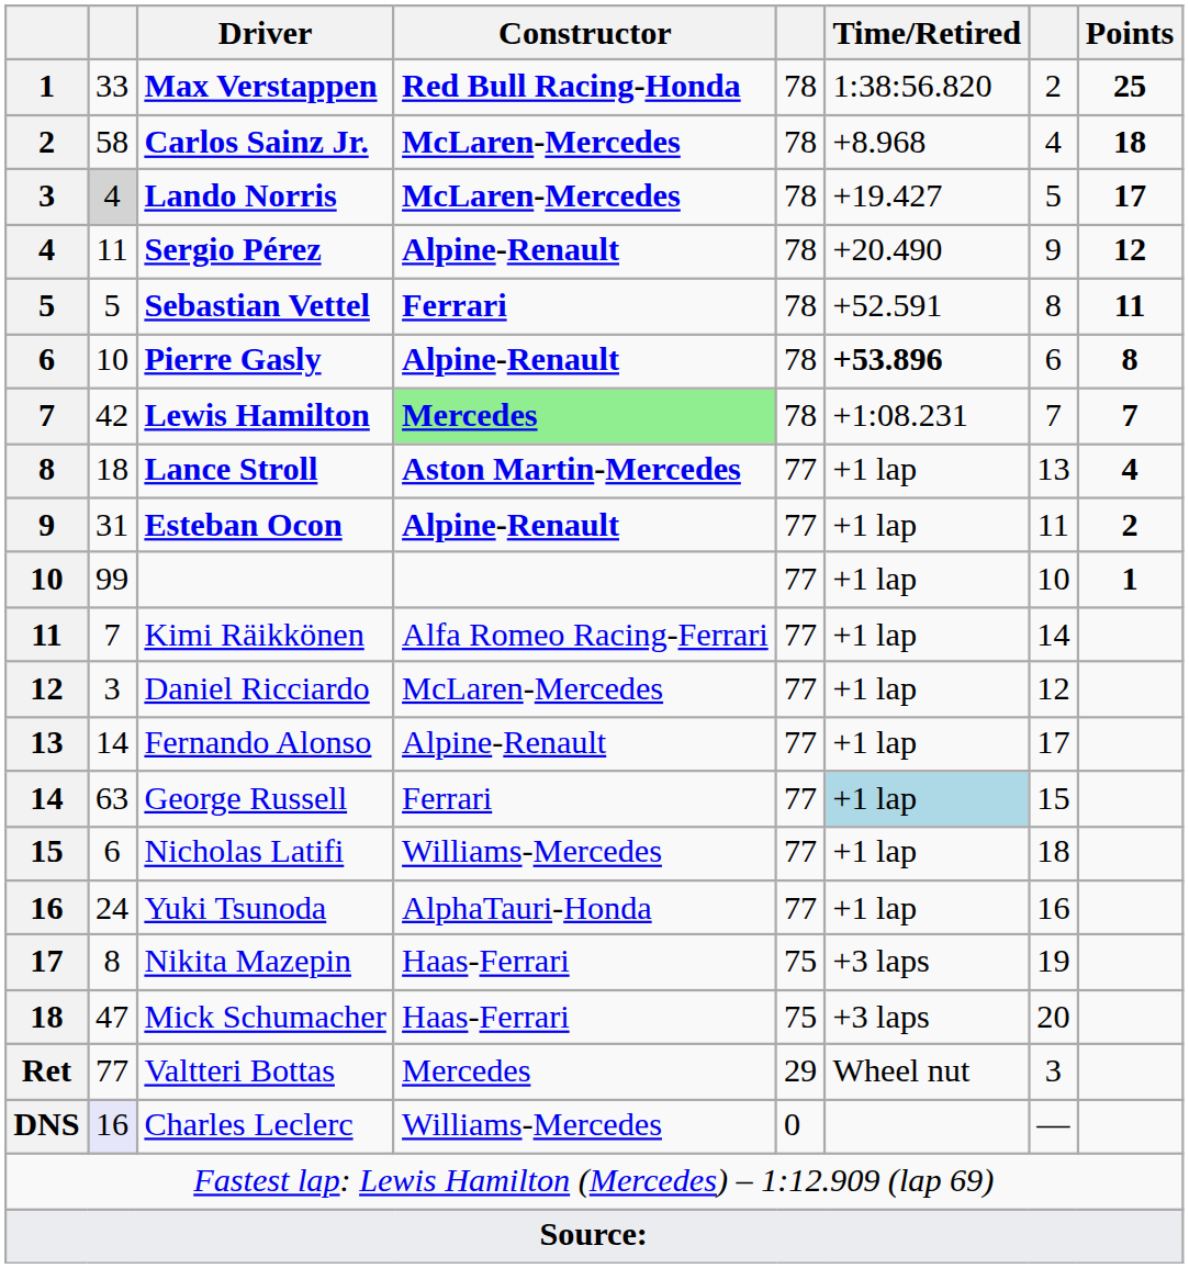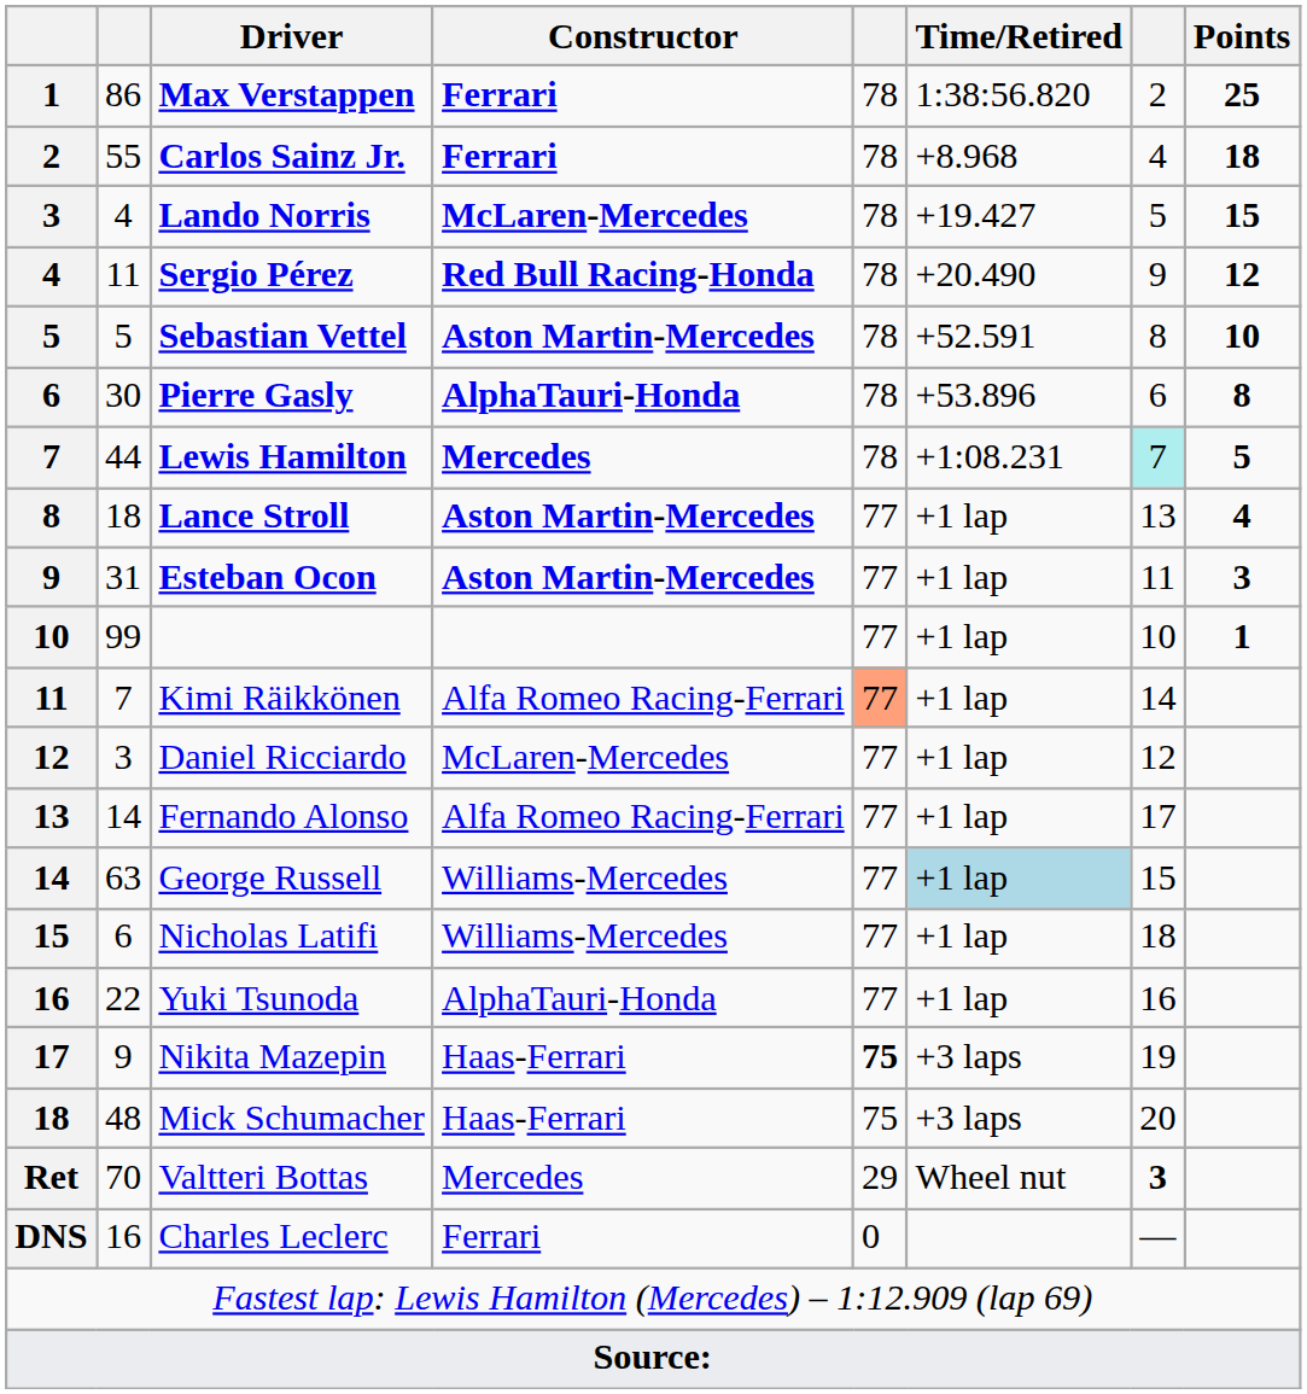Max Verstappen | column 2: 33 -> 86
Max Verstappen | Constructor: Red Bull Racing-Honda -> Ferrari
Carlos Sainz Jr. | column 2: 58 -> 55
Carlos Sainz Jr. | Constructor: McLaren-Mercedes -> Ferrari
Lando Norris | column 2: lightgrey background -> no background
Lando Norris | Points: 17 -> 15
Sergio Pérez | Constructor: Alpine-Renault -> Red Bull Racing-Honda
Sebastian Vettel | Constructor: Ferrari -> Aston Martin-Mercedes
Sebastian Vettel | Points: 11 -> 10
Pierre Gasly | column 2: 10 -> 30
Pierre Gasly | Constructor: Alpine-Renault -> AlphaTauri-Honda
Pierre Gasly | Time/Retired: bold -> normal
Lewis Hamilton | column 2: 42 -> 44
Lewis Hamilton | Constructor: lightgreen background -> no background
Lewis Hamilton | column 7: no background -> paleturquoise background
Lewis Hamilton | Points: 7 -> 5
Esteban Ocon | Constructor: Alpine-Renault -> Aston Martin-Mercedes
Esteban Ocon | Points: 2 -> 3
Kimi Räikkönen | column 5: no background -> lightsalmon background
Fernando Alonso | Constructor: Alpine-Renault -> Alfa Romeo Racing-Ferrari
George Russell | Constructor: Ferrari -> Williams-Mercedes
Yuki Tsunoda | column 2: 24 -> 22
Nikita Mazepin | column 2: 8 -> 9
Nikita Mazepin | column 5: normal -> bold
Mick Schumacher | column 2: 47 -> 48
Valtteri Bottas | column 2: 77 -> 70
Valtteri Bottas | column 7: normal -> bold
Charles Leclerc | column 2: lavender background -> no background
Charles Leclerc | Constructor: Williams-Mercedes -> Ferrari
